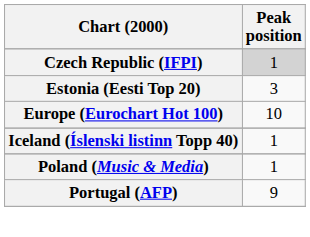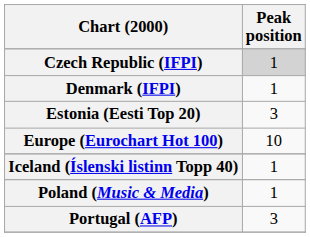+ row: Denmark (IFPI) | 1
Portugal (AFP) | Peak position: 9 -> 3
